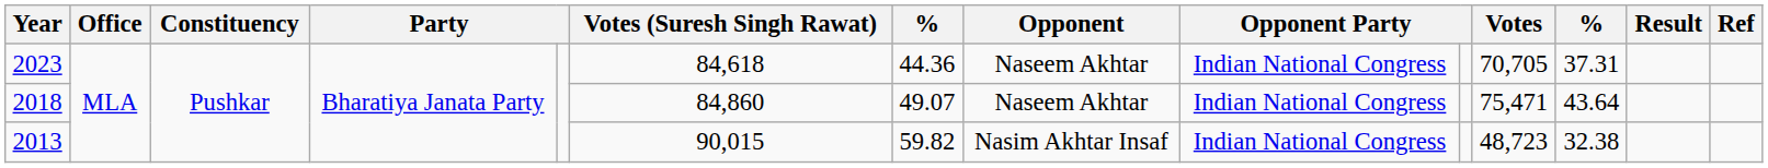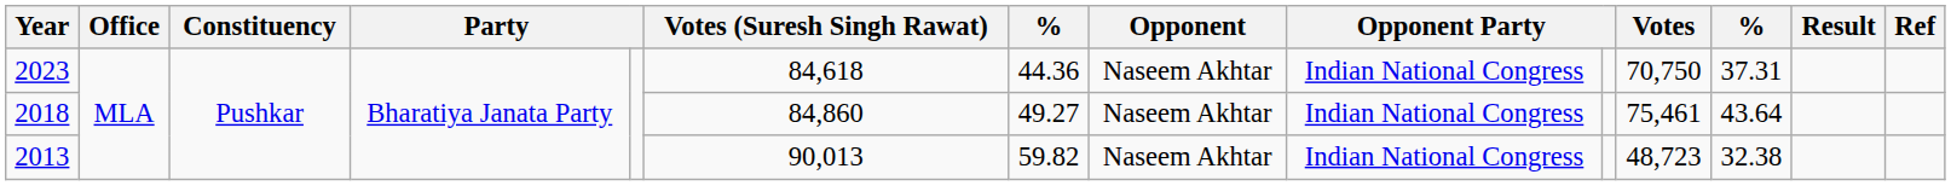2023 | Votes: 70,705 -> 70,750
2018 | column 7: 49.07 -> 49.27
2018 | Votes: 75,471 -> 75,461
2013 | Votes (Suresh Singh Rawat): 90,015 -> 90,013
2013 | Opponent: Nasim Akhtar Insaf -> Naseem Akhtar
